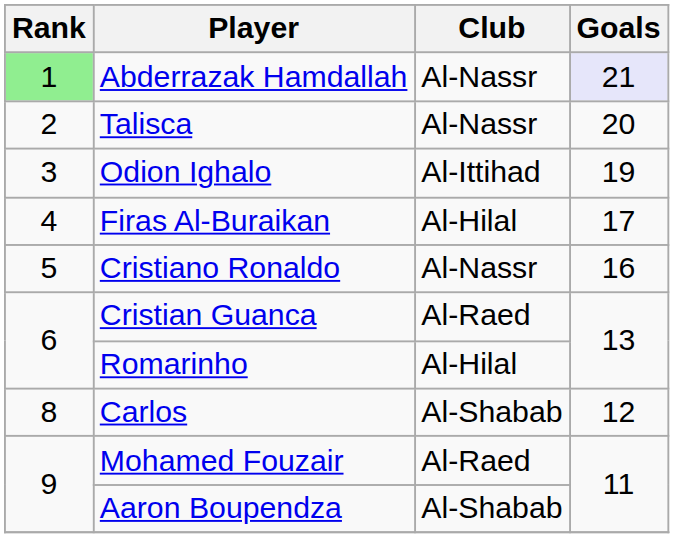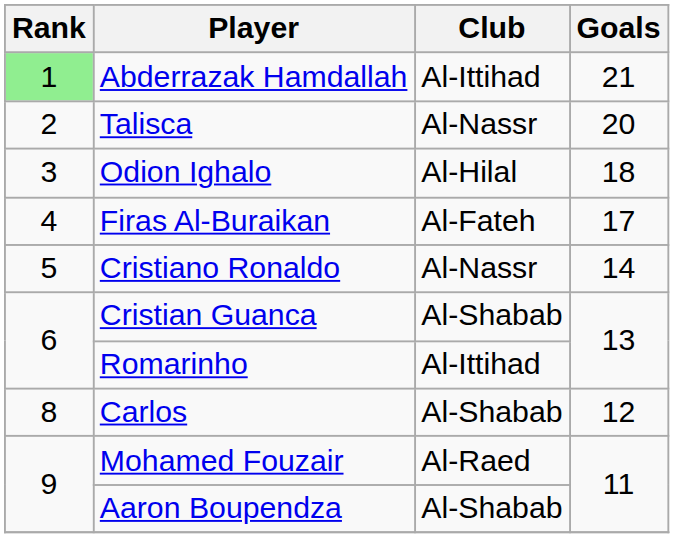Abderrazak Hamdallah | Club: Al-Nassr -> Al-Ittihad
Abderrazak Hamdallah | Goals: lavender background -> no background
Odion Ighalo | Club: Al-Ittihad -> Al-Hilal
Odion Ighalo | Goals: 19 -> 18
Firas Al-Buraikan | Club: Al-Hilal -> Al-Fateh
Cristiano Ronaldo | Goals: 16 -> 14
Cristian Guanca | Club: Al-Raed -> Al-Shabab
Romarinho | Club: Al-Hilal -> Al-Ittihad
